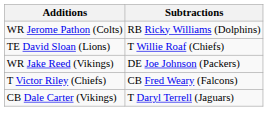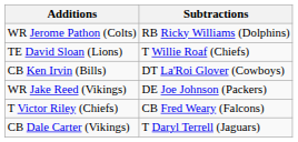+ row: CB Ken Irvin (Bills) | DT La'Roi Glover (Cowboys)
